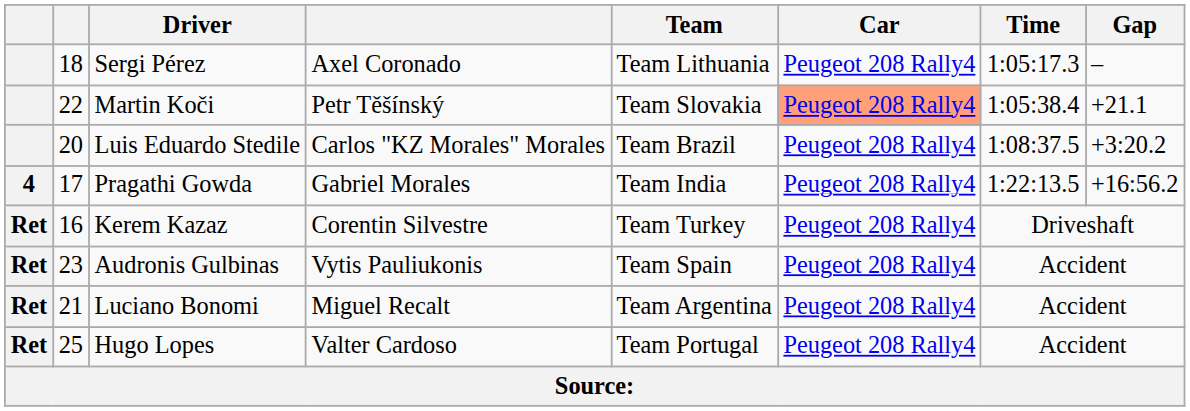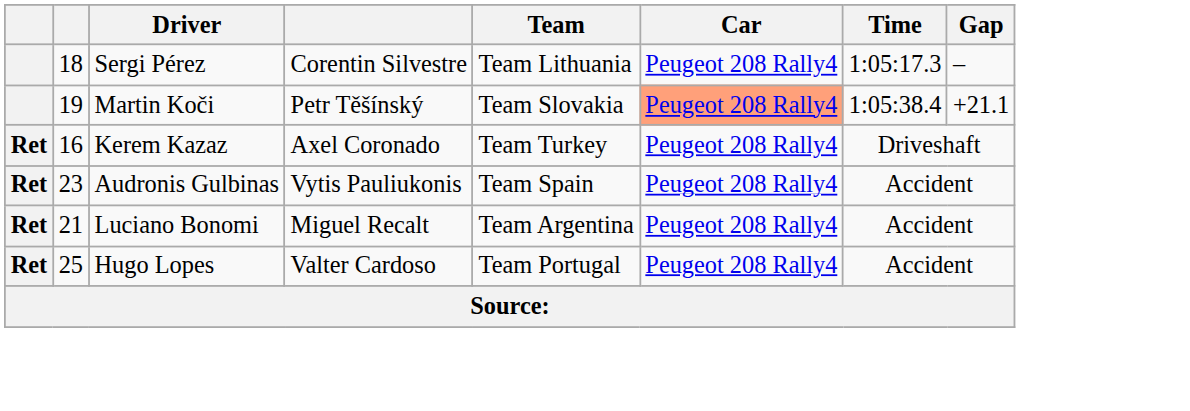Sergi Pérez | column 4: Axel Coronado -> Corentin Silvestre
Martin Koči | column 2: 22 -> 19
- row: 20 | Luis Eduardo Stedile | Carlos "KZ Morales" Morales | Team Brazil | Peugeot 208 Rally4 | 1:08:37.5 | +3:20.2
- row: 4 | 17 | Pragathi Gowda | Gabriel Morales | Team India | Peugeot 208 Rally4 | 1:22:13.5 | +16:56.2
Kerem Kazaz | column 4: Corentin Silvestre -> Axel Coronado
